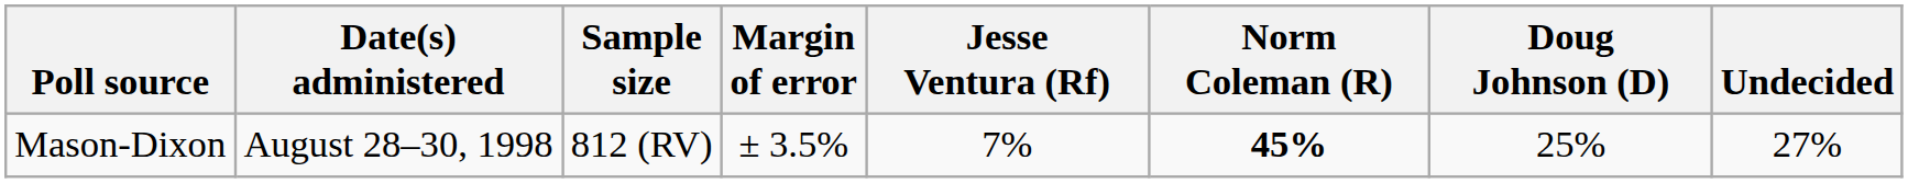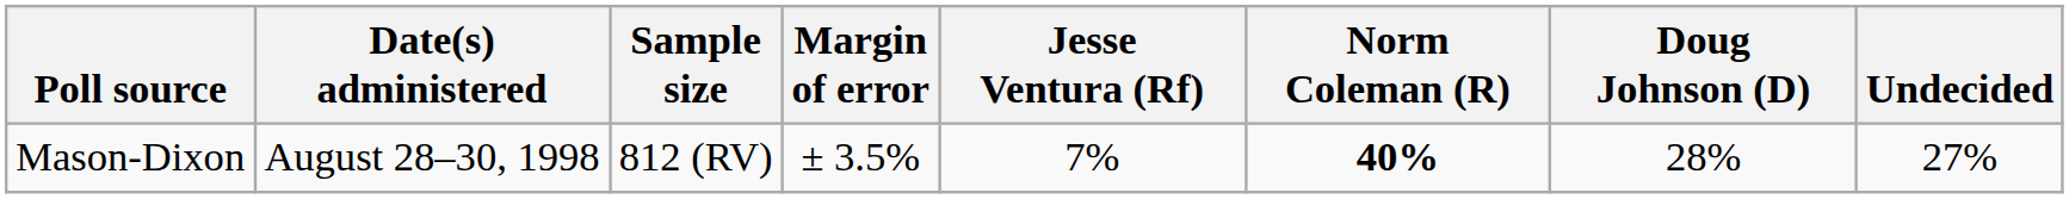Mason-Dixon | Norm Coleman (R): 45% -> 40%
Mason-Dixon | Doug Johnson (D): 25% -> 28%
